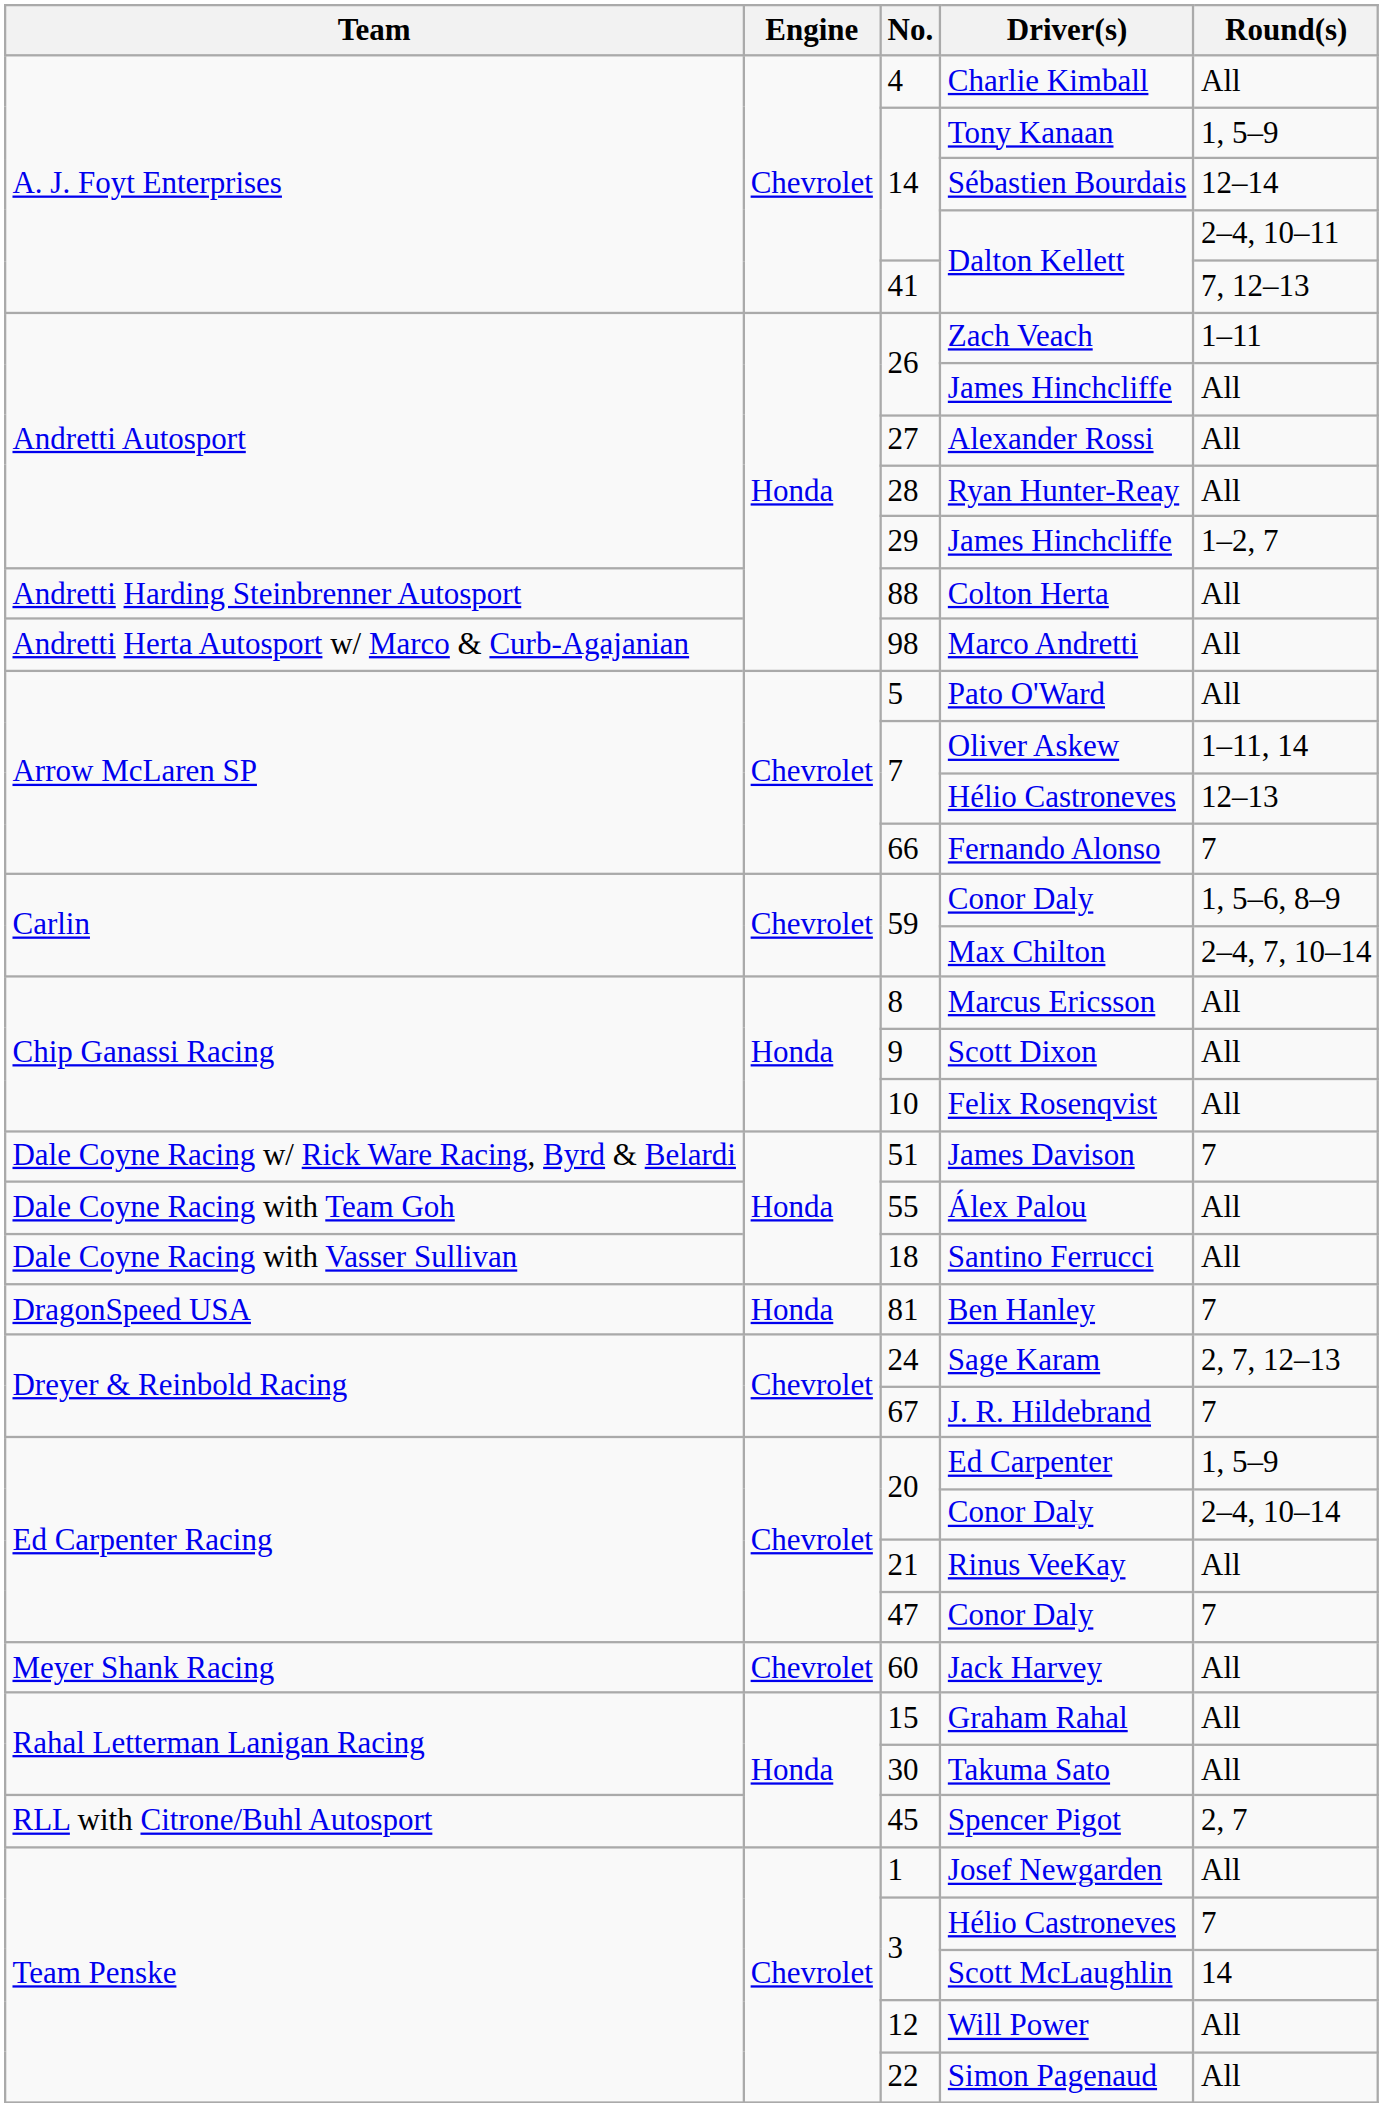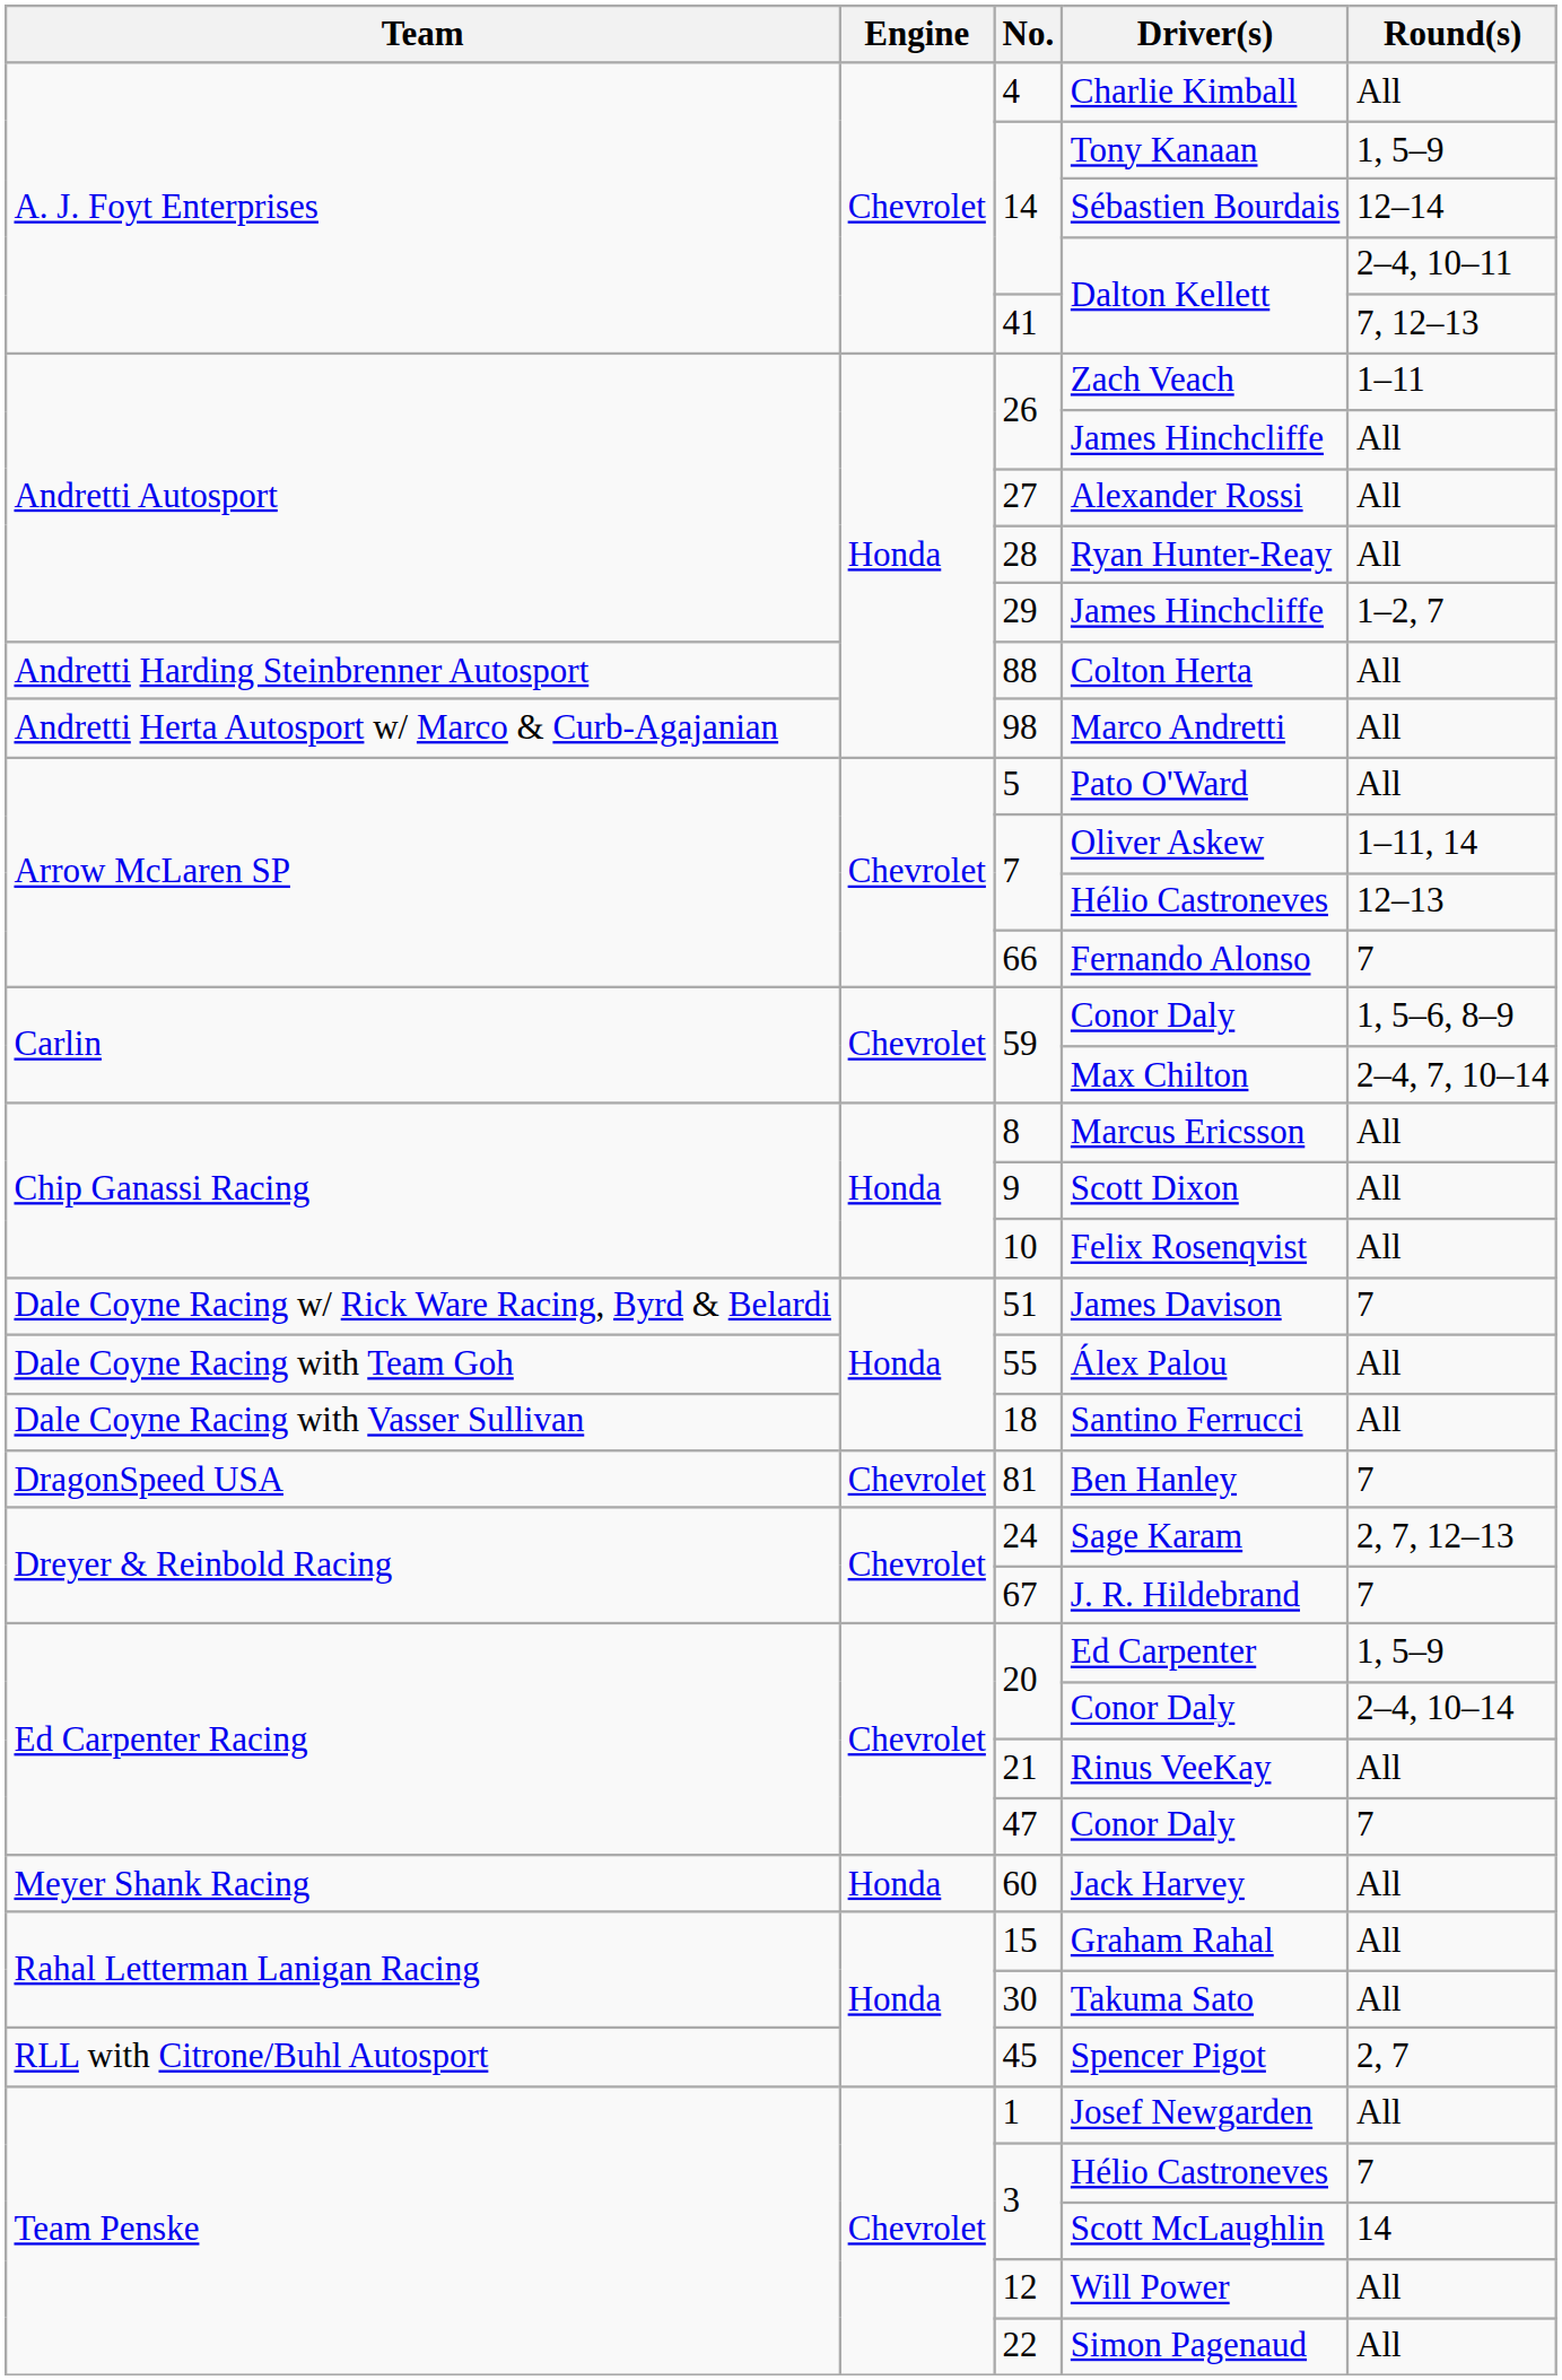Ben Hanley | Engine: Honda -> Chevrolet
Jack Harvey | Engine: Chevrolet -> Honda
